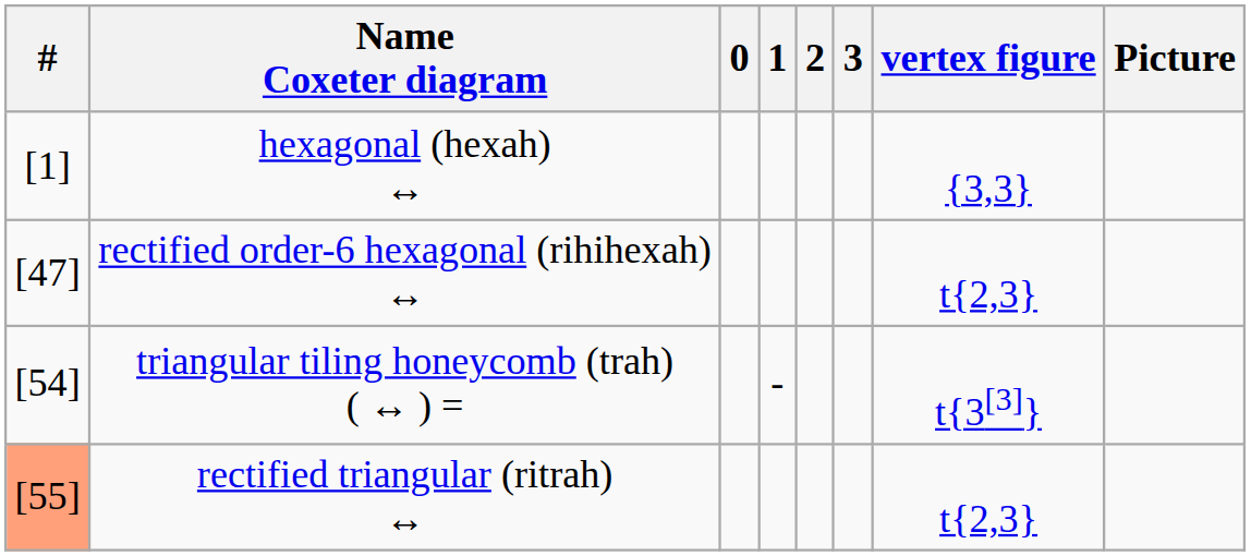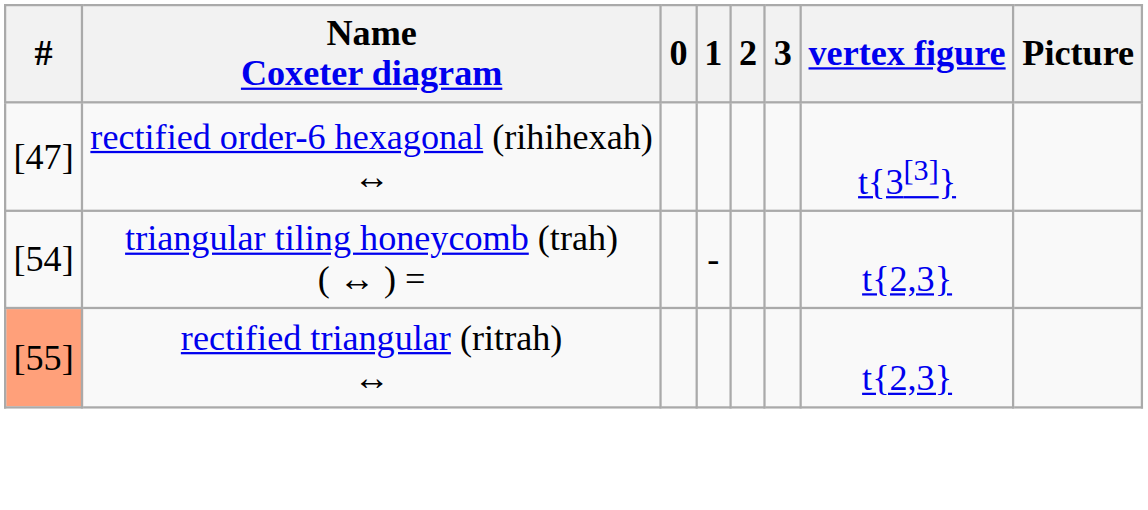- row: [1] | hexagonal (hexah) ↔ | {3,3}
rectified order-6 hexagonal (rihihexah) ↔ | vertex figure: t{2,3} -> t{3[3]}
triangular tiling honeycomb (trah) ( ↔ ) = | vertex figure: t{3[3]} -> t{2,3}
